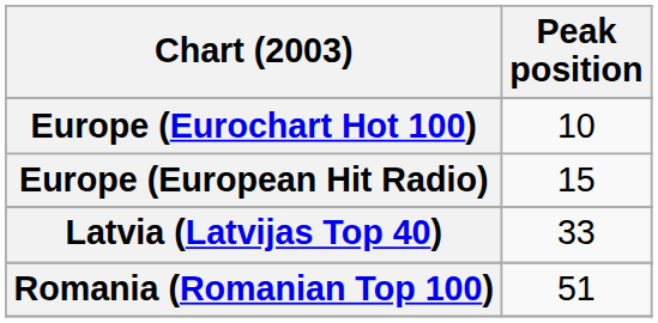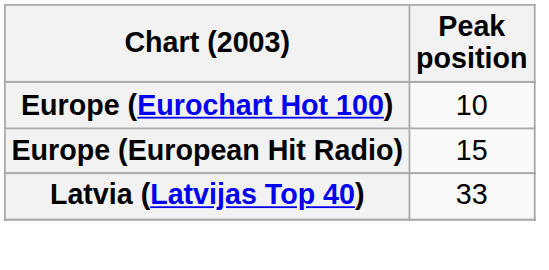- row: Romania (Romanian Top 100) | 51
